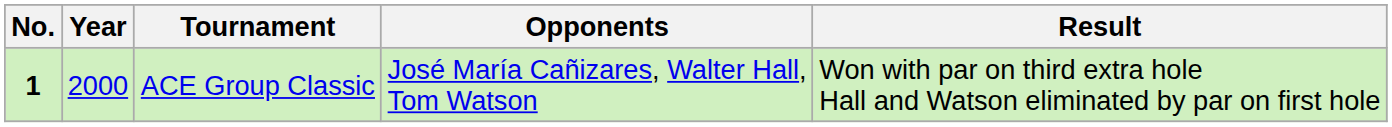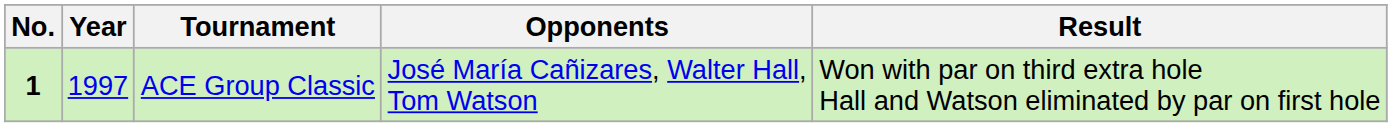ACE Group Classic | Year: 2000 -> 1997
